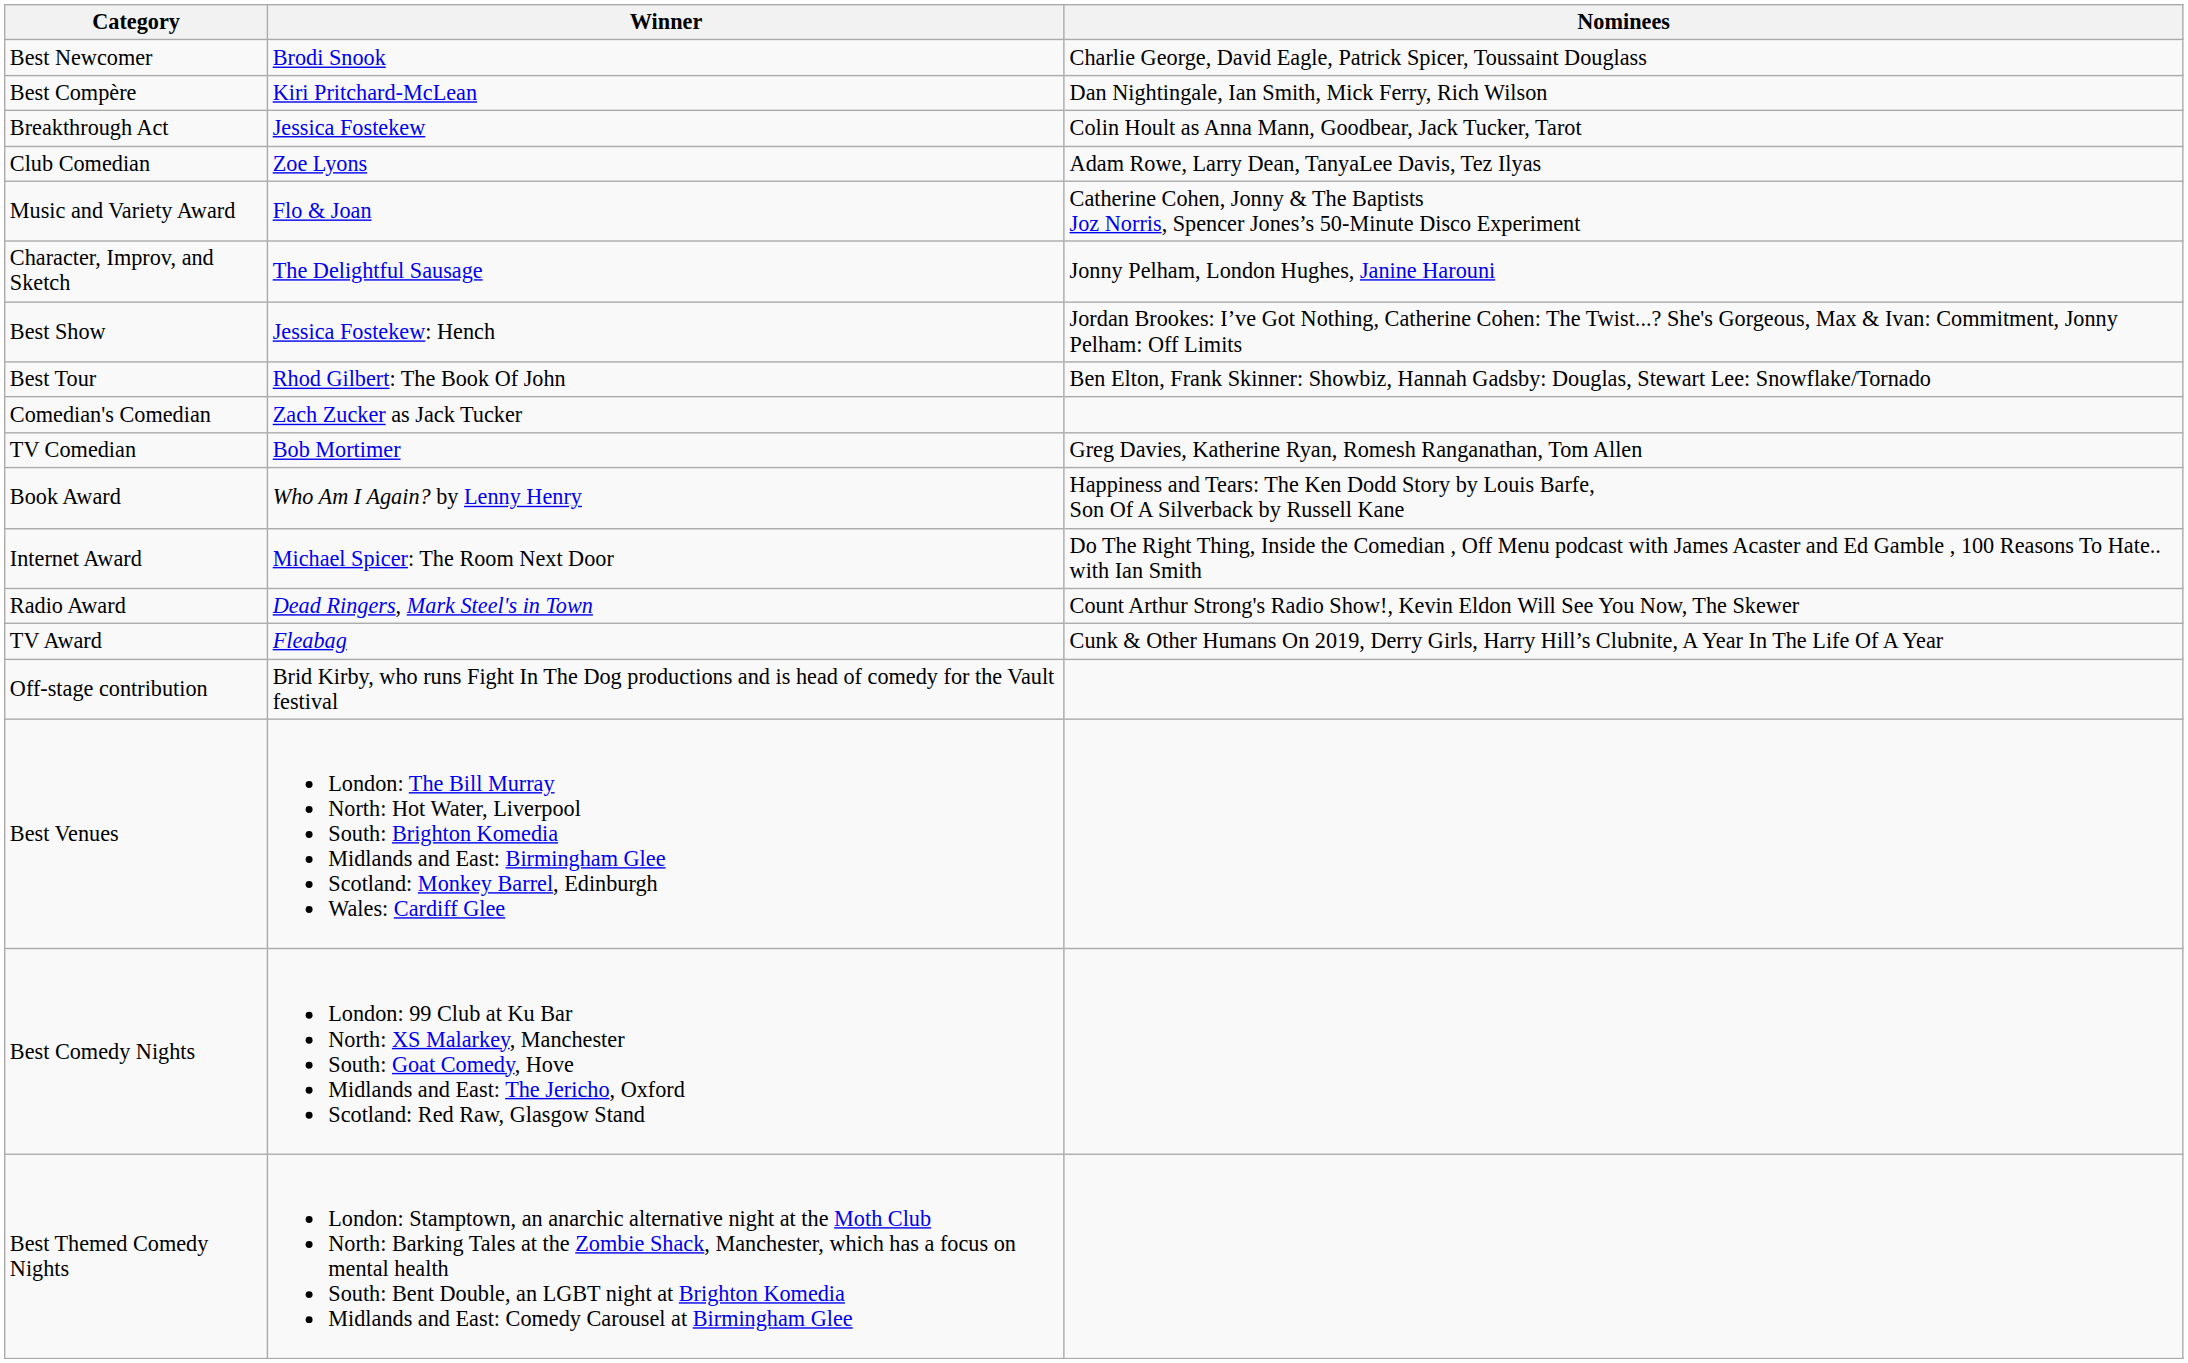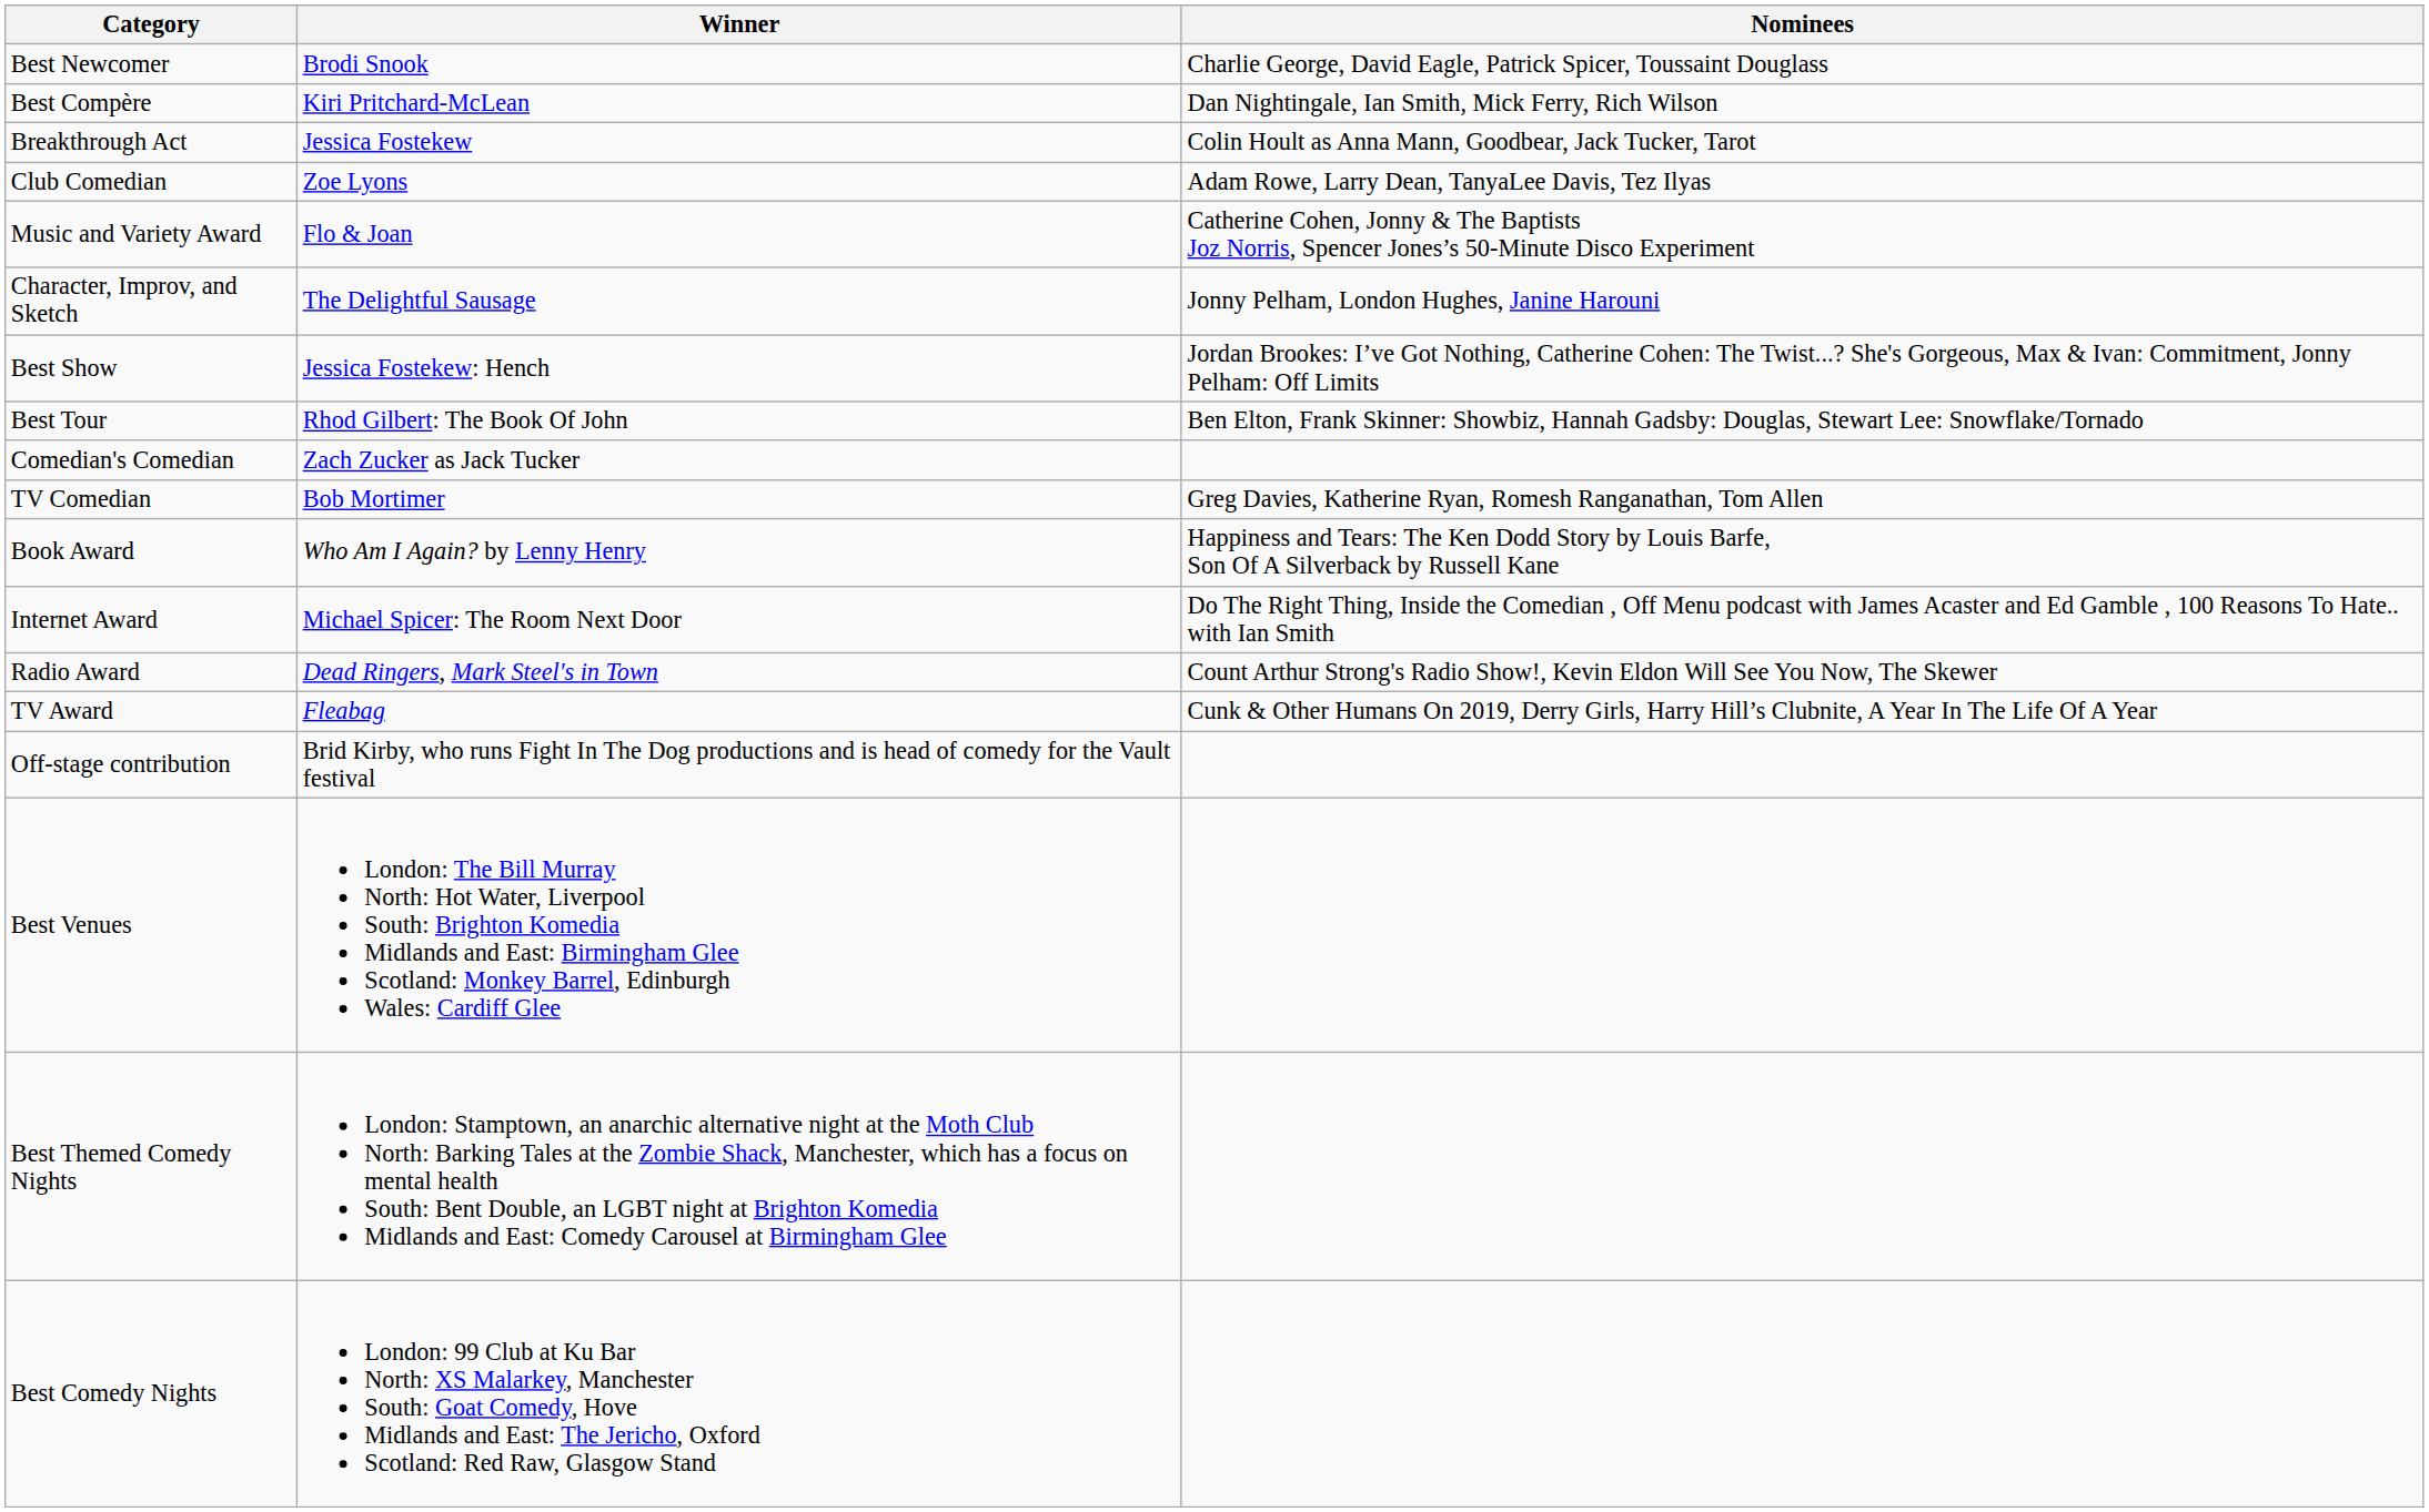rows swapped: Best Comedy Nights <-> Best Themed Comedy Nights
